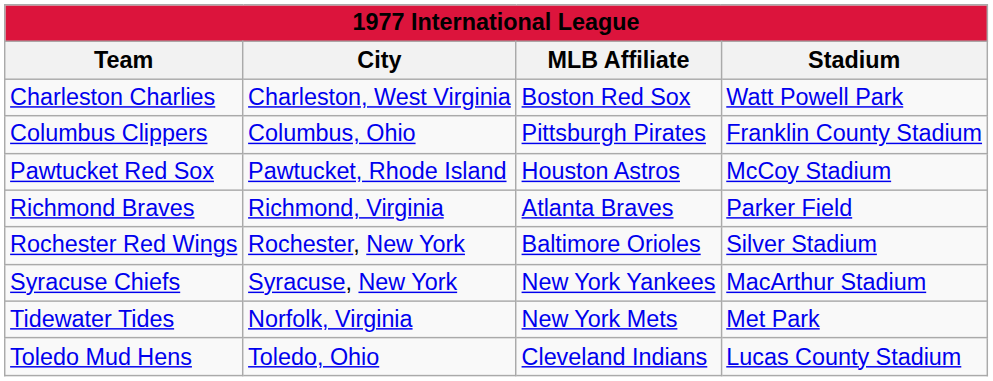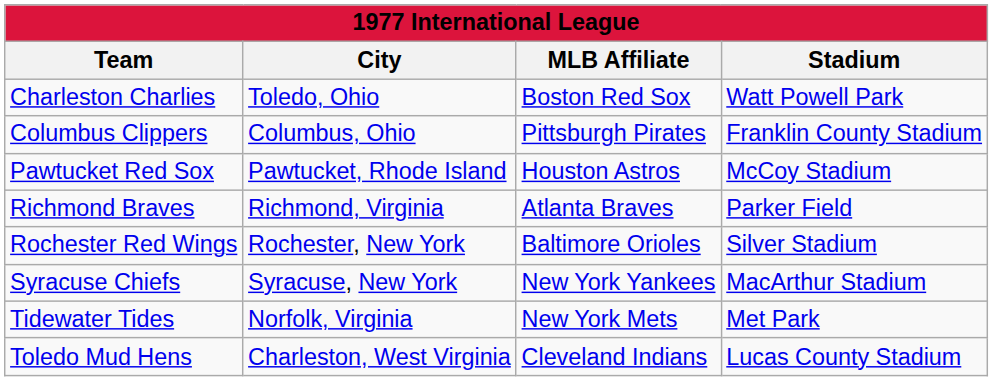Charleston Charlies | City: Charleston, West Virginia -> Toledo, Ohio
Toledo Mud Hens | City: Toledo, Ohio -> Charleston, West Virginia
